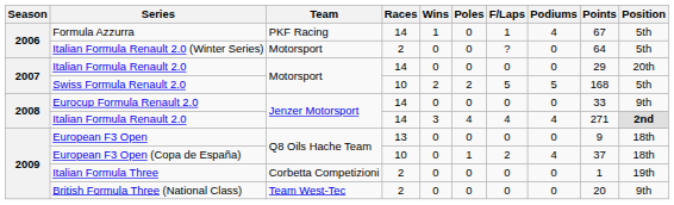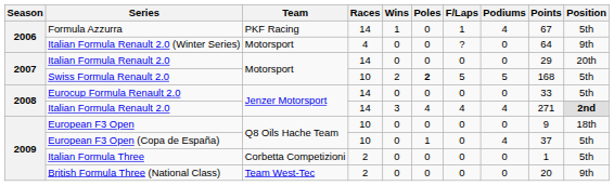Italian Formula Renault 2.0 (Winter Series) | Races: 2 -> 4
Italian Formula Renault 2.0 (Winter Series) | Position: 5th -> 9th
Swiss Formula Renault 2.0 | Poles: normal -> bold
Eurocup Formula Renault 2.0 | Position: 9th -> 5th
European F3 Open | Races: 13 -> 10
European F3 Open (Copa de España) | F/Laps: 2 -> 0
European F3 Open (Copa de España) | Position: 18th -> 5th
Italian Formula Three | Position: 19th -> 5th
